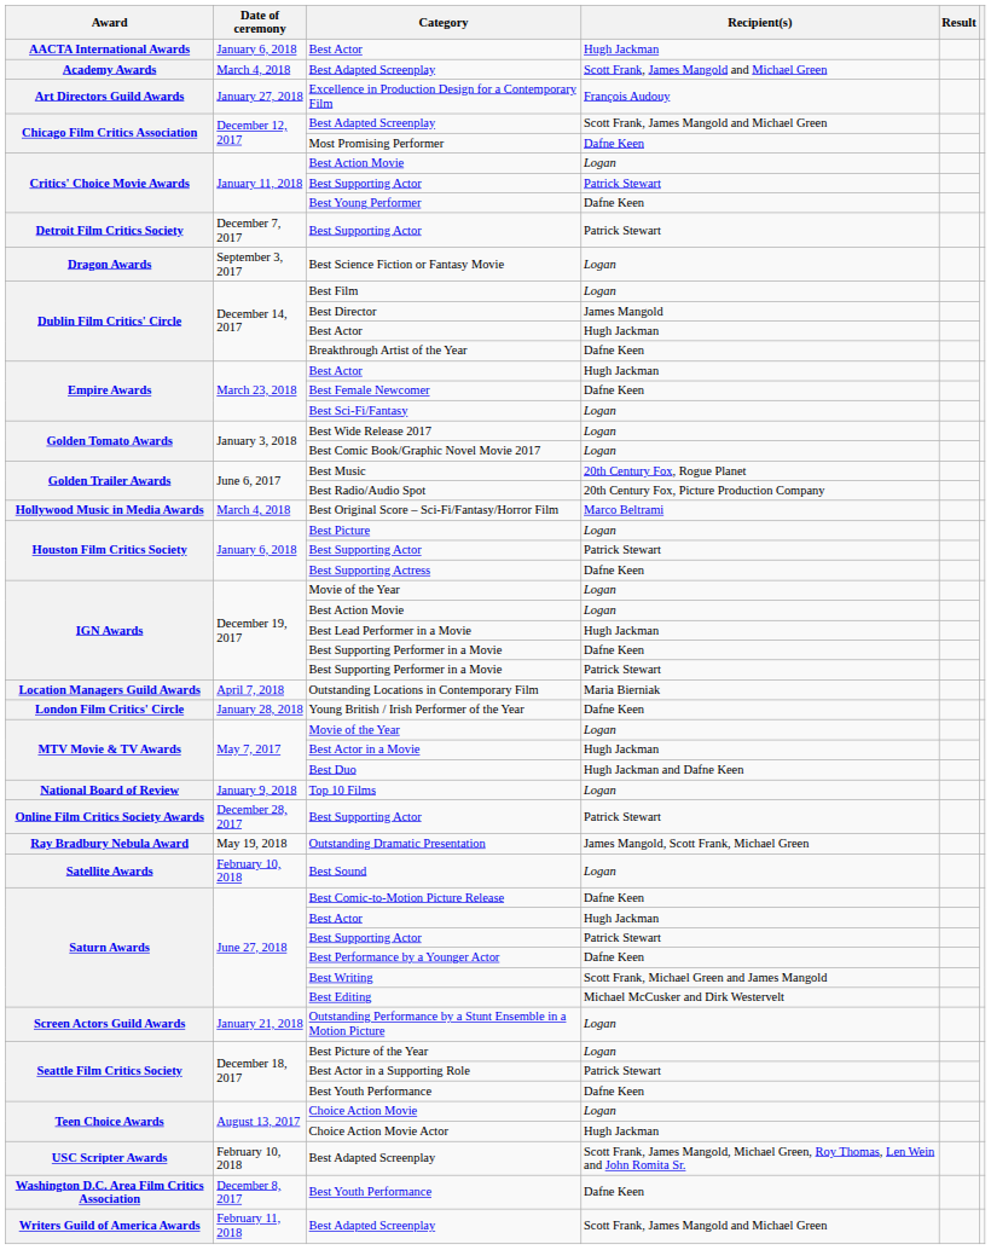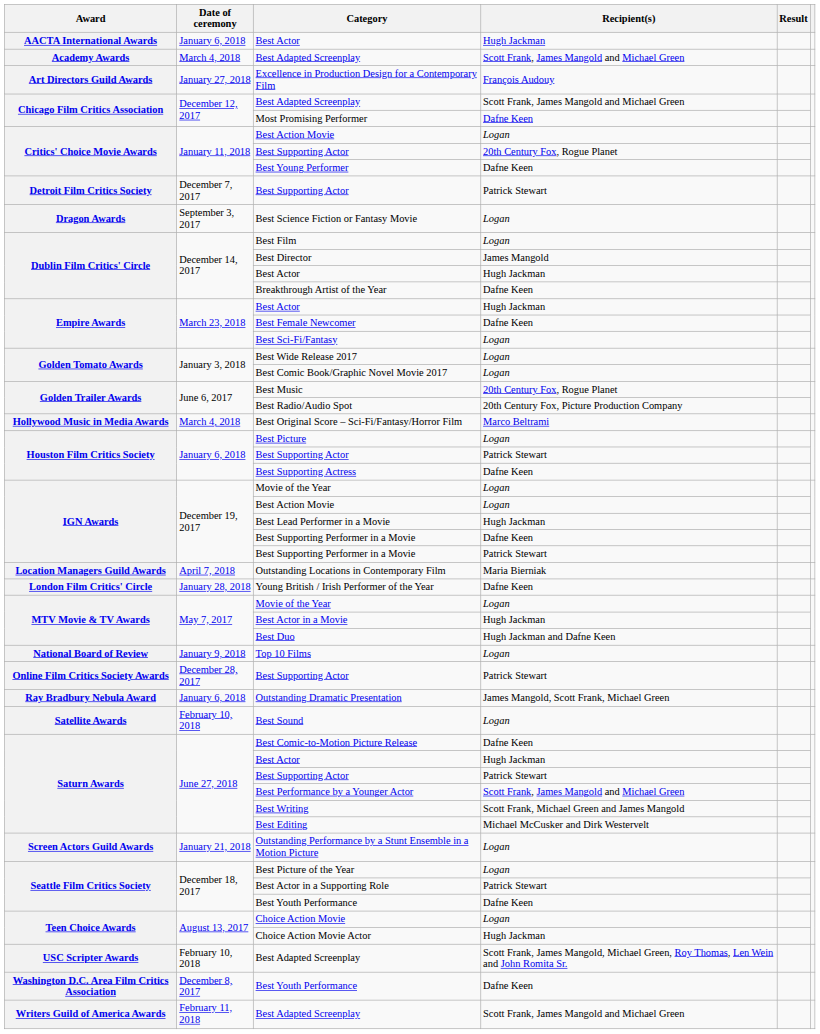Critics' Choice Movie Awards / Best Supporting Actor | Recipient(s): Patrick Stewart -> 20th Century Fox, Rogue Planet
Outstanding Dramatic Presentation | Date of ceremony: May 19, 2018 -> January 6, 2018
Best Performance by a Younger Actor | Recipient(s): Dafne Keen -> Scott Frank, James Mangold and Michael Green
